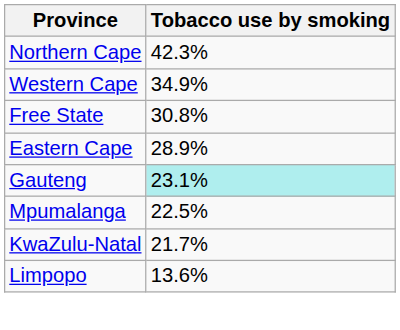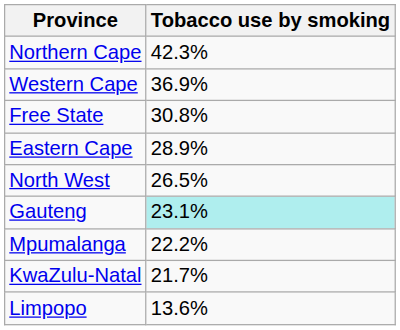Western Cape | Tobacco use by smoking: 34.9% -> 36.9%
+ row: North West | 26.5%
Mpumalanga | Tobacco use by smoking: 22.5% -> 22.2%
